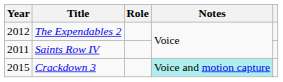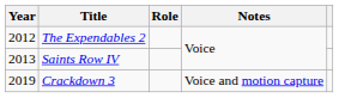Saints Row IV | Year: 2011 -> 2013
Crackdown 3 | Year: 2015 -> 2019
Crackdown 3 | Notes: paleturquoise background -> no background
